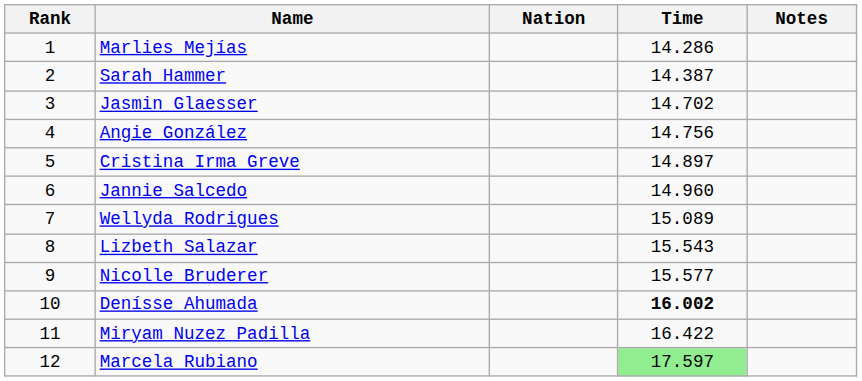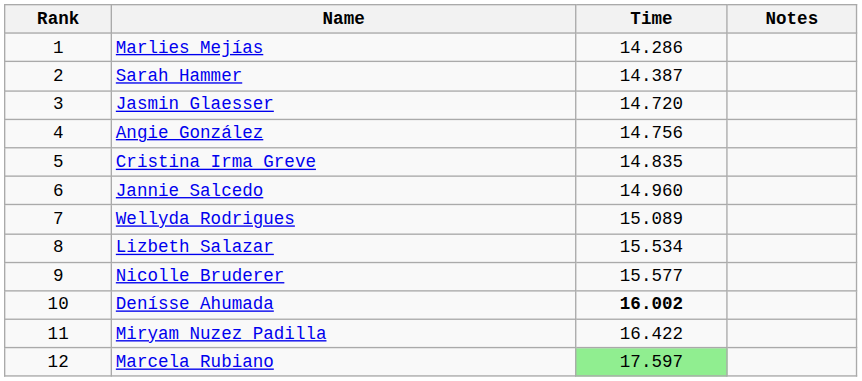- column: Nation
Jasmin Glaesser | Time: 14.702 -> 14.720
Cristina Irma Greve | Time: 14.897 -> 14.835
Lizbeth Salazar | Time: 15.543 -> 15.534
